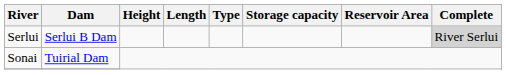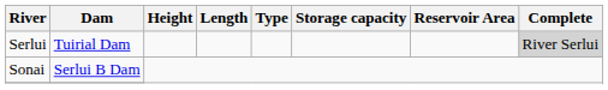Serlui | Dam: Serlui B Dam -> Tuirial Dam
Sonai | Dam: Tuirial Dam -> Serlui B Dam
